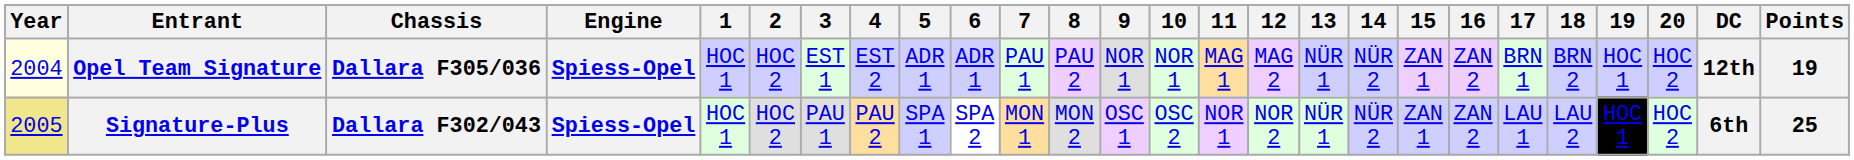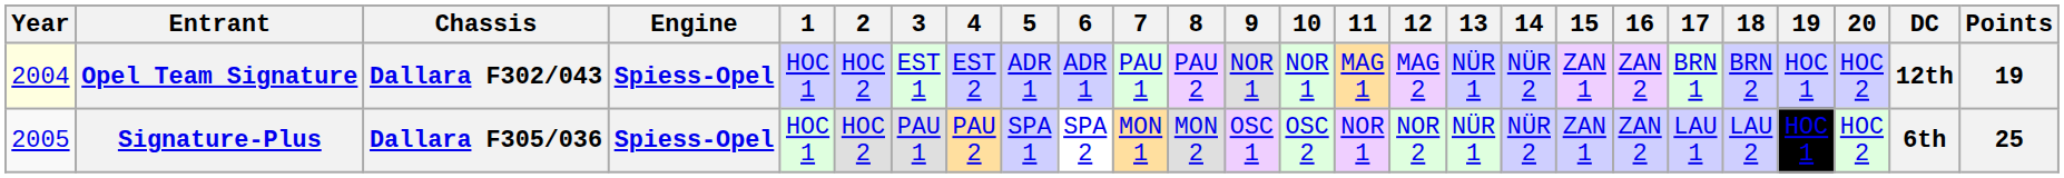Opel Team Signature | Chassis: Dallara F305/036 -> Dallara F302/043
Signature-Plus | Year: khaki background -> no background
Signature-Plus | Chassis: Dallara F302/043 -> Dallara F305/036
